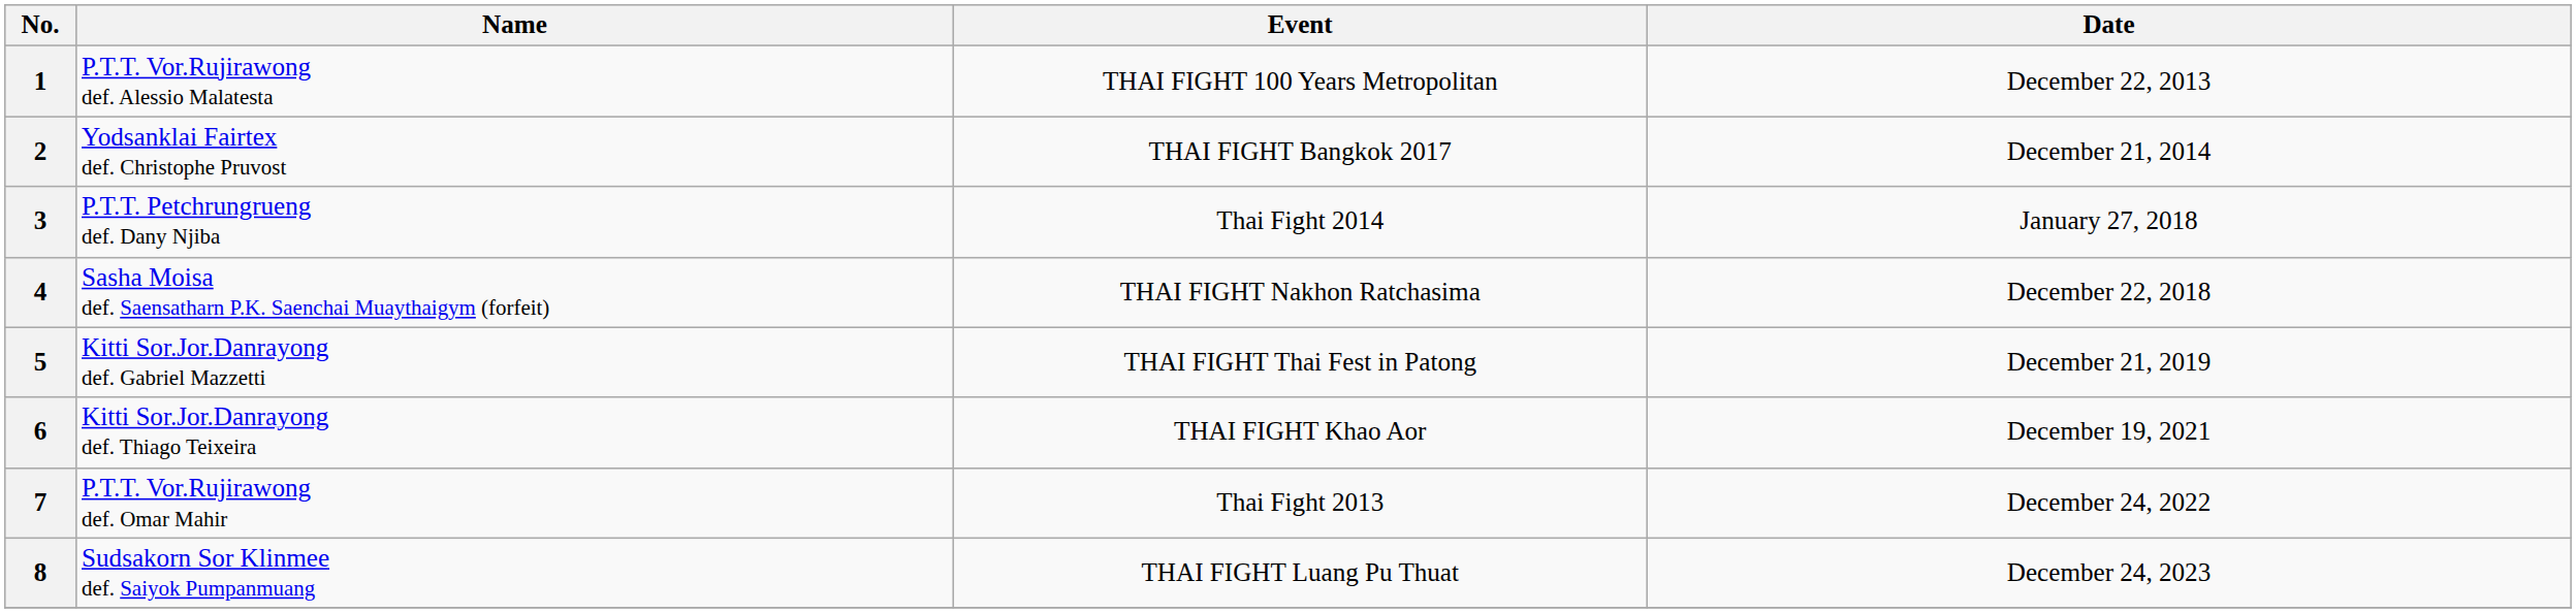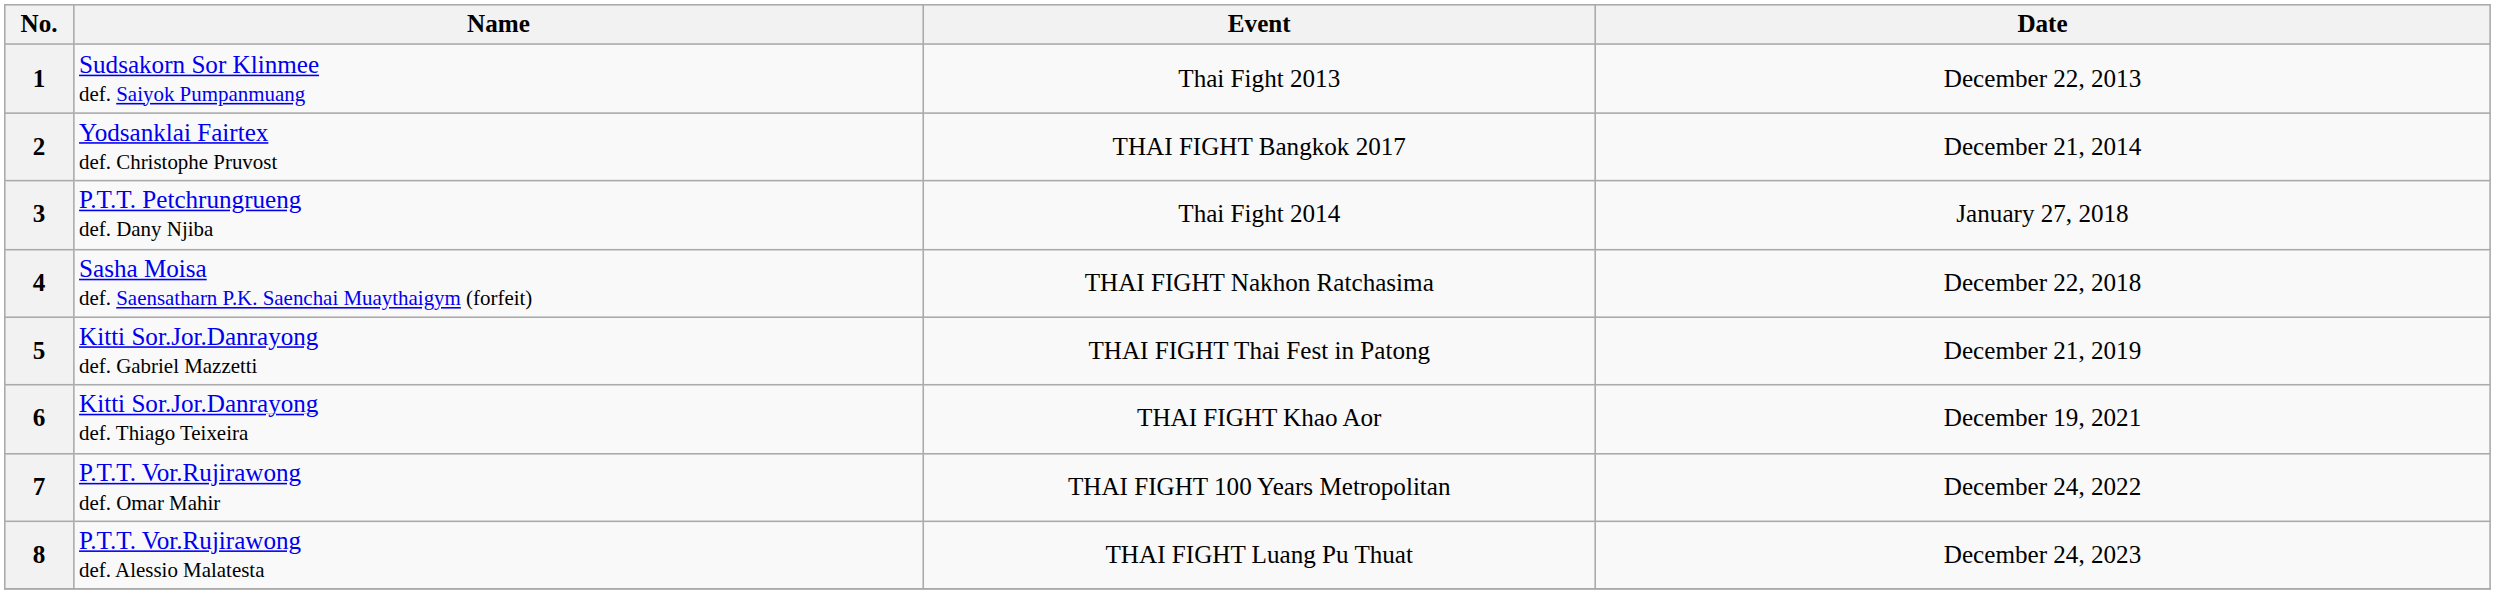1 | Name: P.T.T. Vor.Rujirawong def. Alessio Malatesta -> Sudsakorn Sor Klinmee def. Saiyok Pumpanmuang
1 | Event: THAI FIGHT 100 Years Metropolitan -> Thai Fight 2013
7 | Event: Thai Fight 2013 -> THAI FIGHT 100 Years Metropolitan
8 | Name: Sudsakorn Sor Klinmee def. Saiyok Pumpanmuang -> P.T.T. Vor.Rujirawong def. Alessio Malatesta
